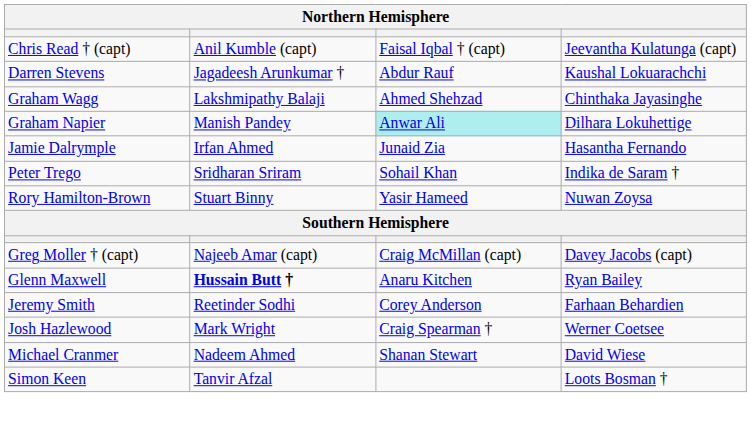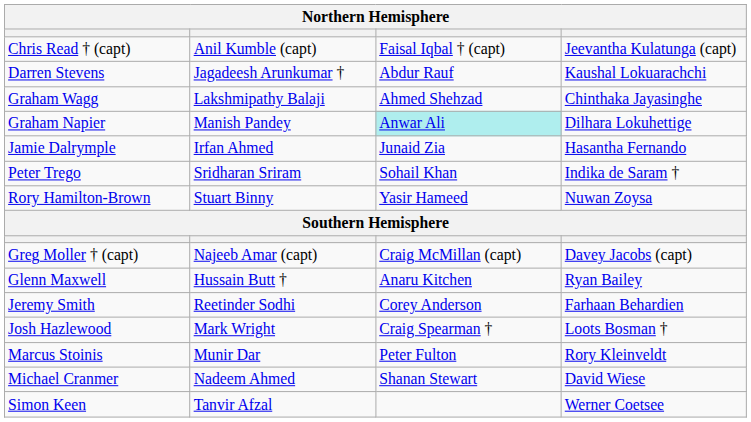Glenn Maxwell | column 2: bold -> normal
Josh Hazlewood | column 4: Werner Coetsee -> Loots Bosman †
+ row: Marcus Stoinis | Munir Dar | Peter Fulton | Rory Kleinveldt
Simon Keen | column 4: Loots Bosman † -> Werner Coetsee
